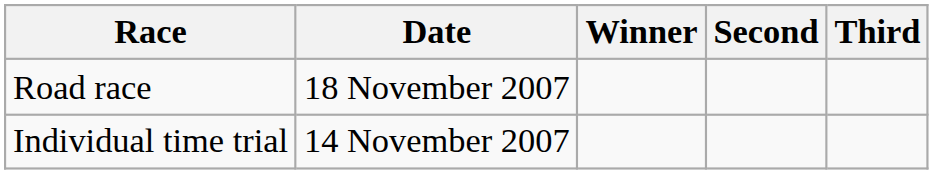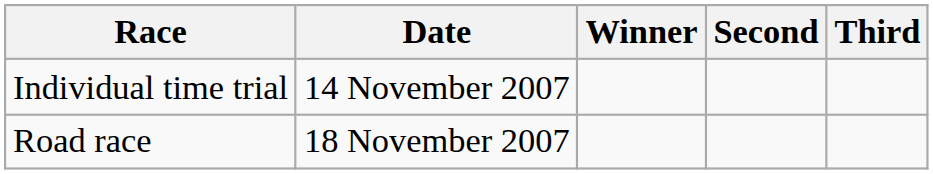rows swapped: Individual time trial <-> Road race
